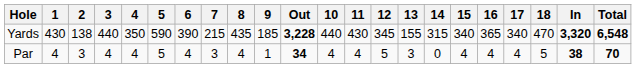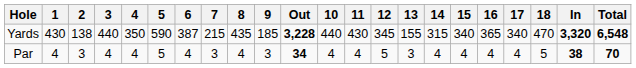Yards | 6: 390 -> 387
Par | 9: 1 -> 3
Par | 14: 0 -> 4
